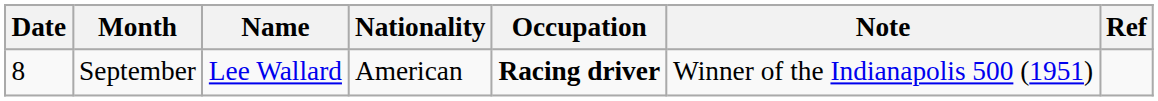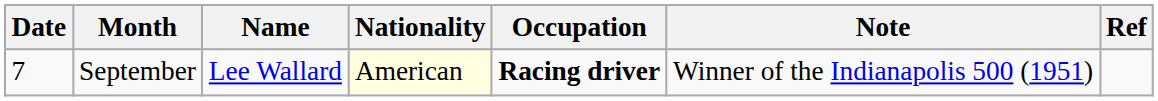September | Date: 8 -> 7
September | Nationality: no background -> lightyellow background
